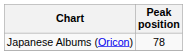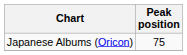Japanese Albums (Oricon) | Peak position: 78 -> 75
